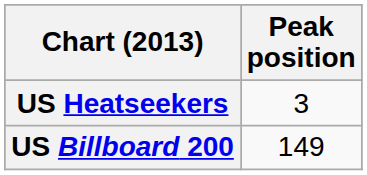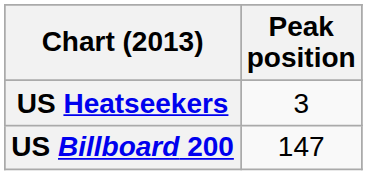US Billboard 200 | Peak position: 149 -> 147
